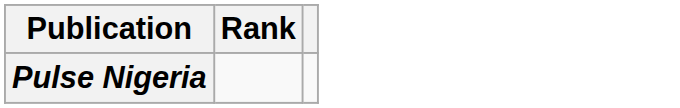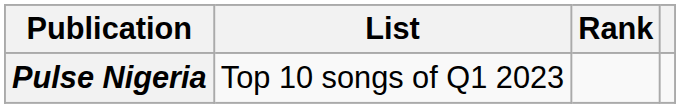+ column: List | Top 10 songs of Q1 2023
